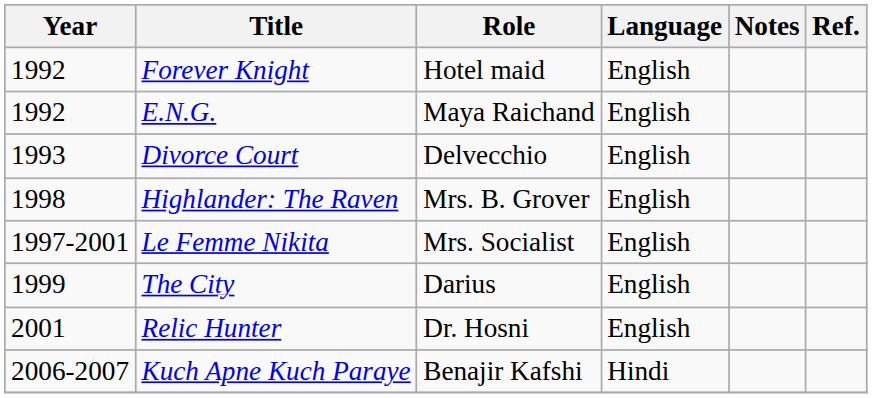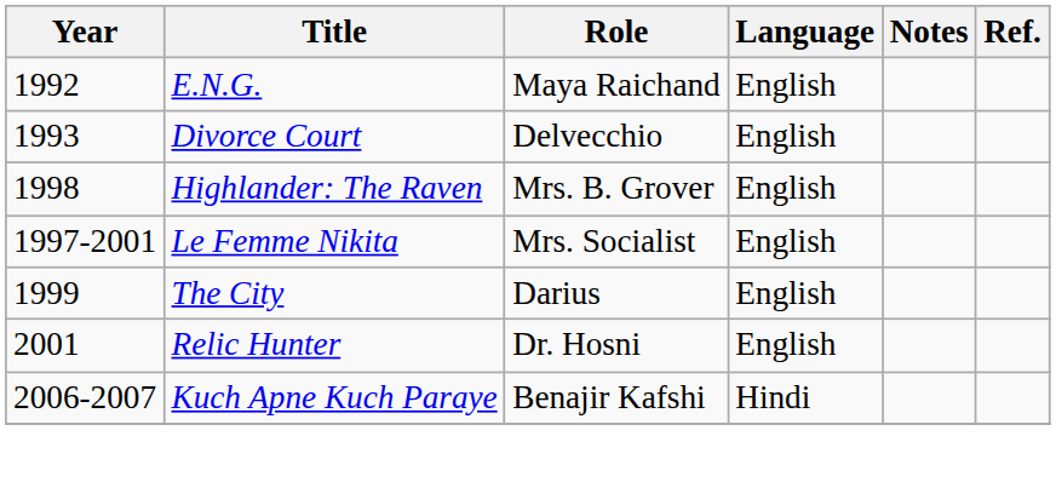- row: 1992 | Forever Knight | Hotel maid | English
